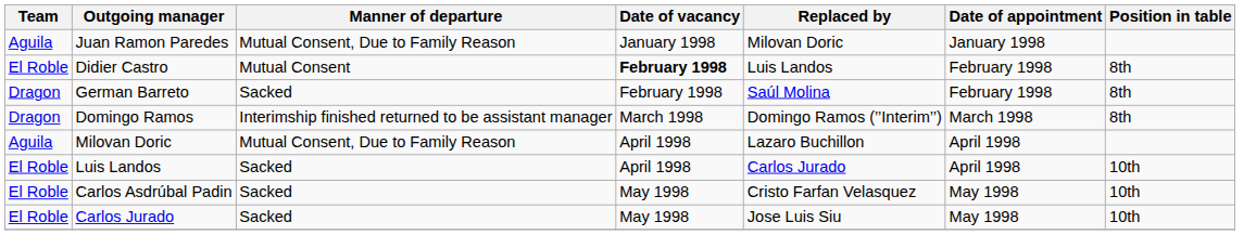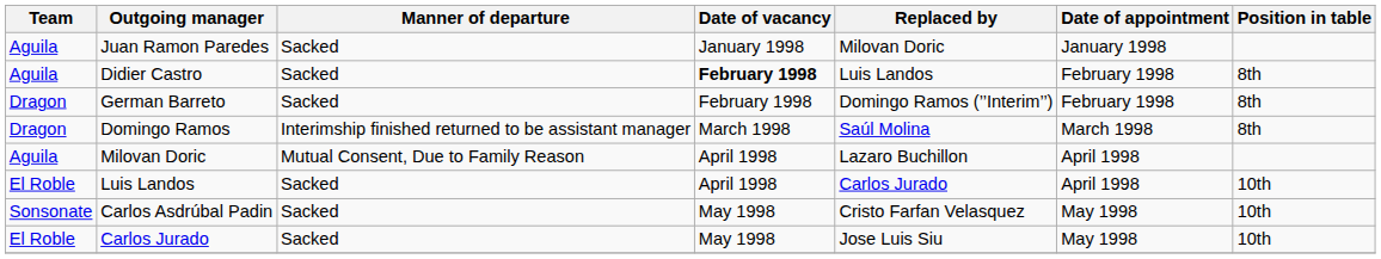Juan Ramon Paredes | Manner of departure: Mutual Consent, Due to Family Reason -> Sacked
Didier Castro | Team: El Roble -> Aguila
Didier Castro | Manner of departure: Mutual Consent -> Sacked
German Barreto | Replaced by: Saúl Molina -> Domingo Ramos (’’Interim’’)
Domingo Ramos | Replaced by: Domingo Ramos (’’Interim’’) -> Saúl Molina
Carlos Asdrúbal Padin | Team: El Roble -> Sonsonate
